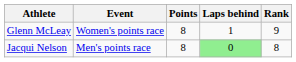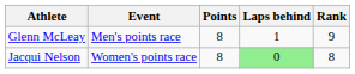Glenn McLeay | Event: Women's points race -> Men's points race
Jacqui Nelson | Event: Men's points race -> Women's points race
